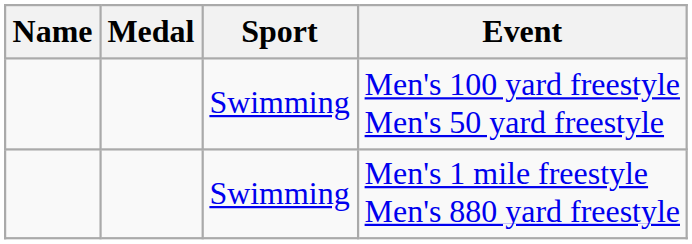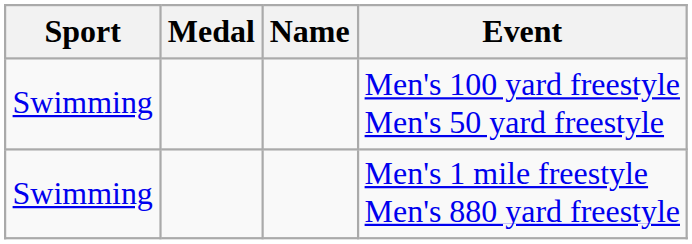columns swapped: Name <-> Sport
